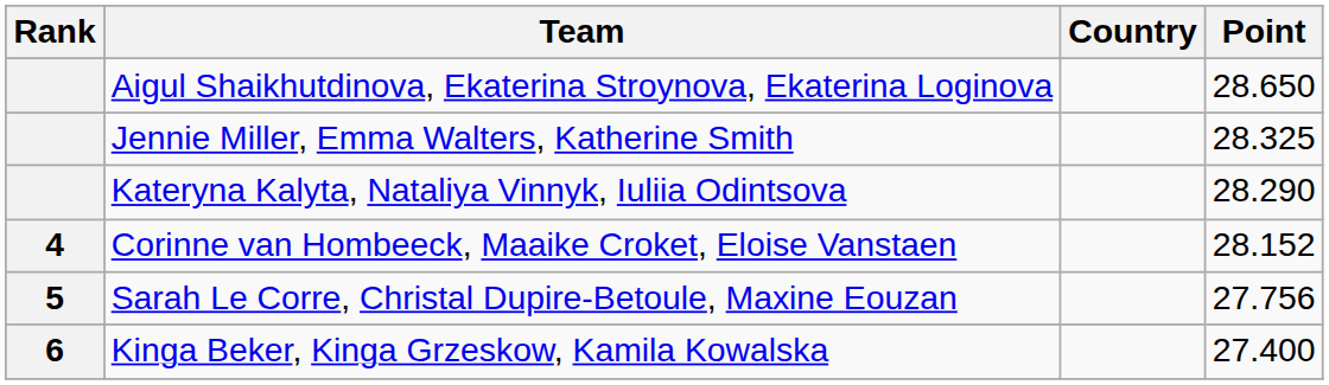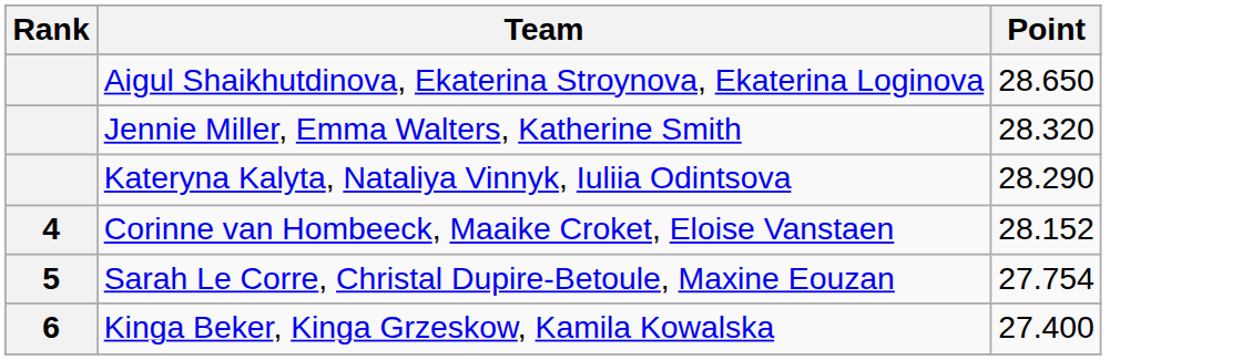- column: Country
Jennie Miller, Emma Walters, Katherine Smith | Point: 28.325 -> 28.320
Sarah Le Corre, Christal Dupire-Betoule, Maxine Eouzan | Point: 27.756 -> 27.754
